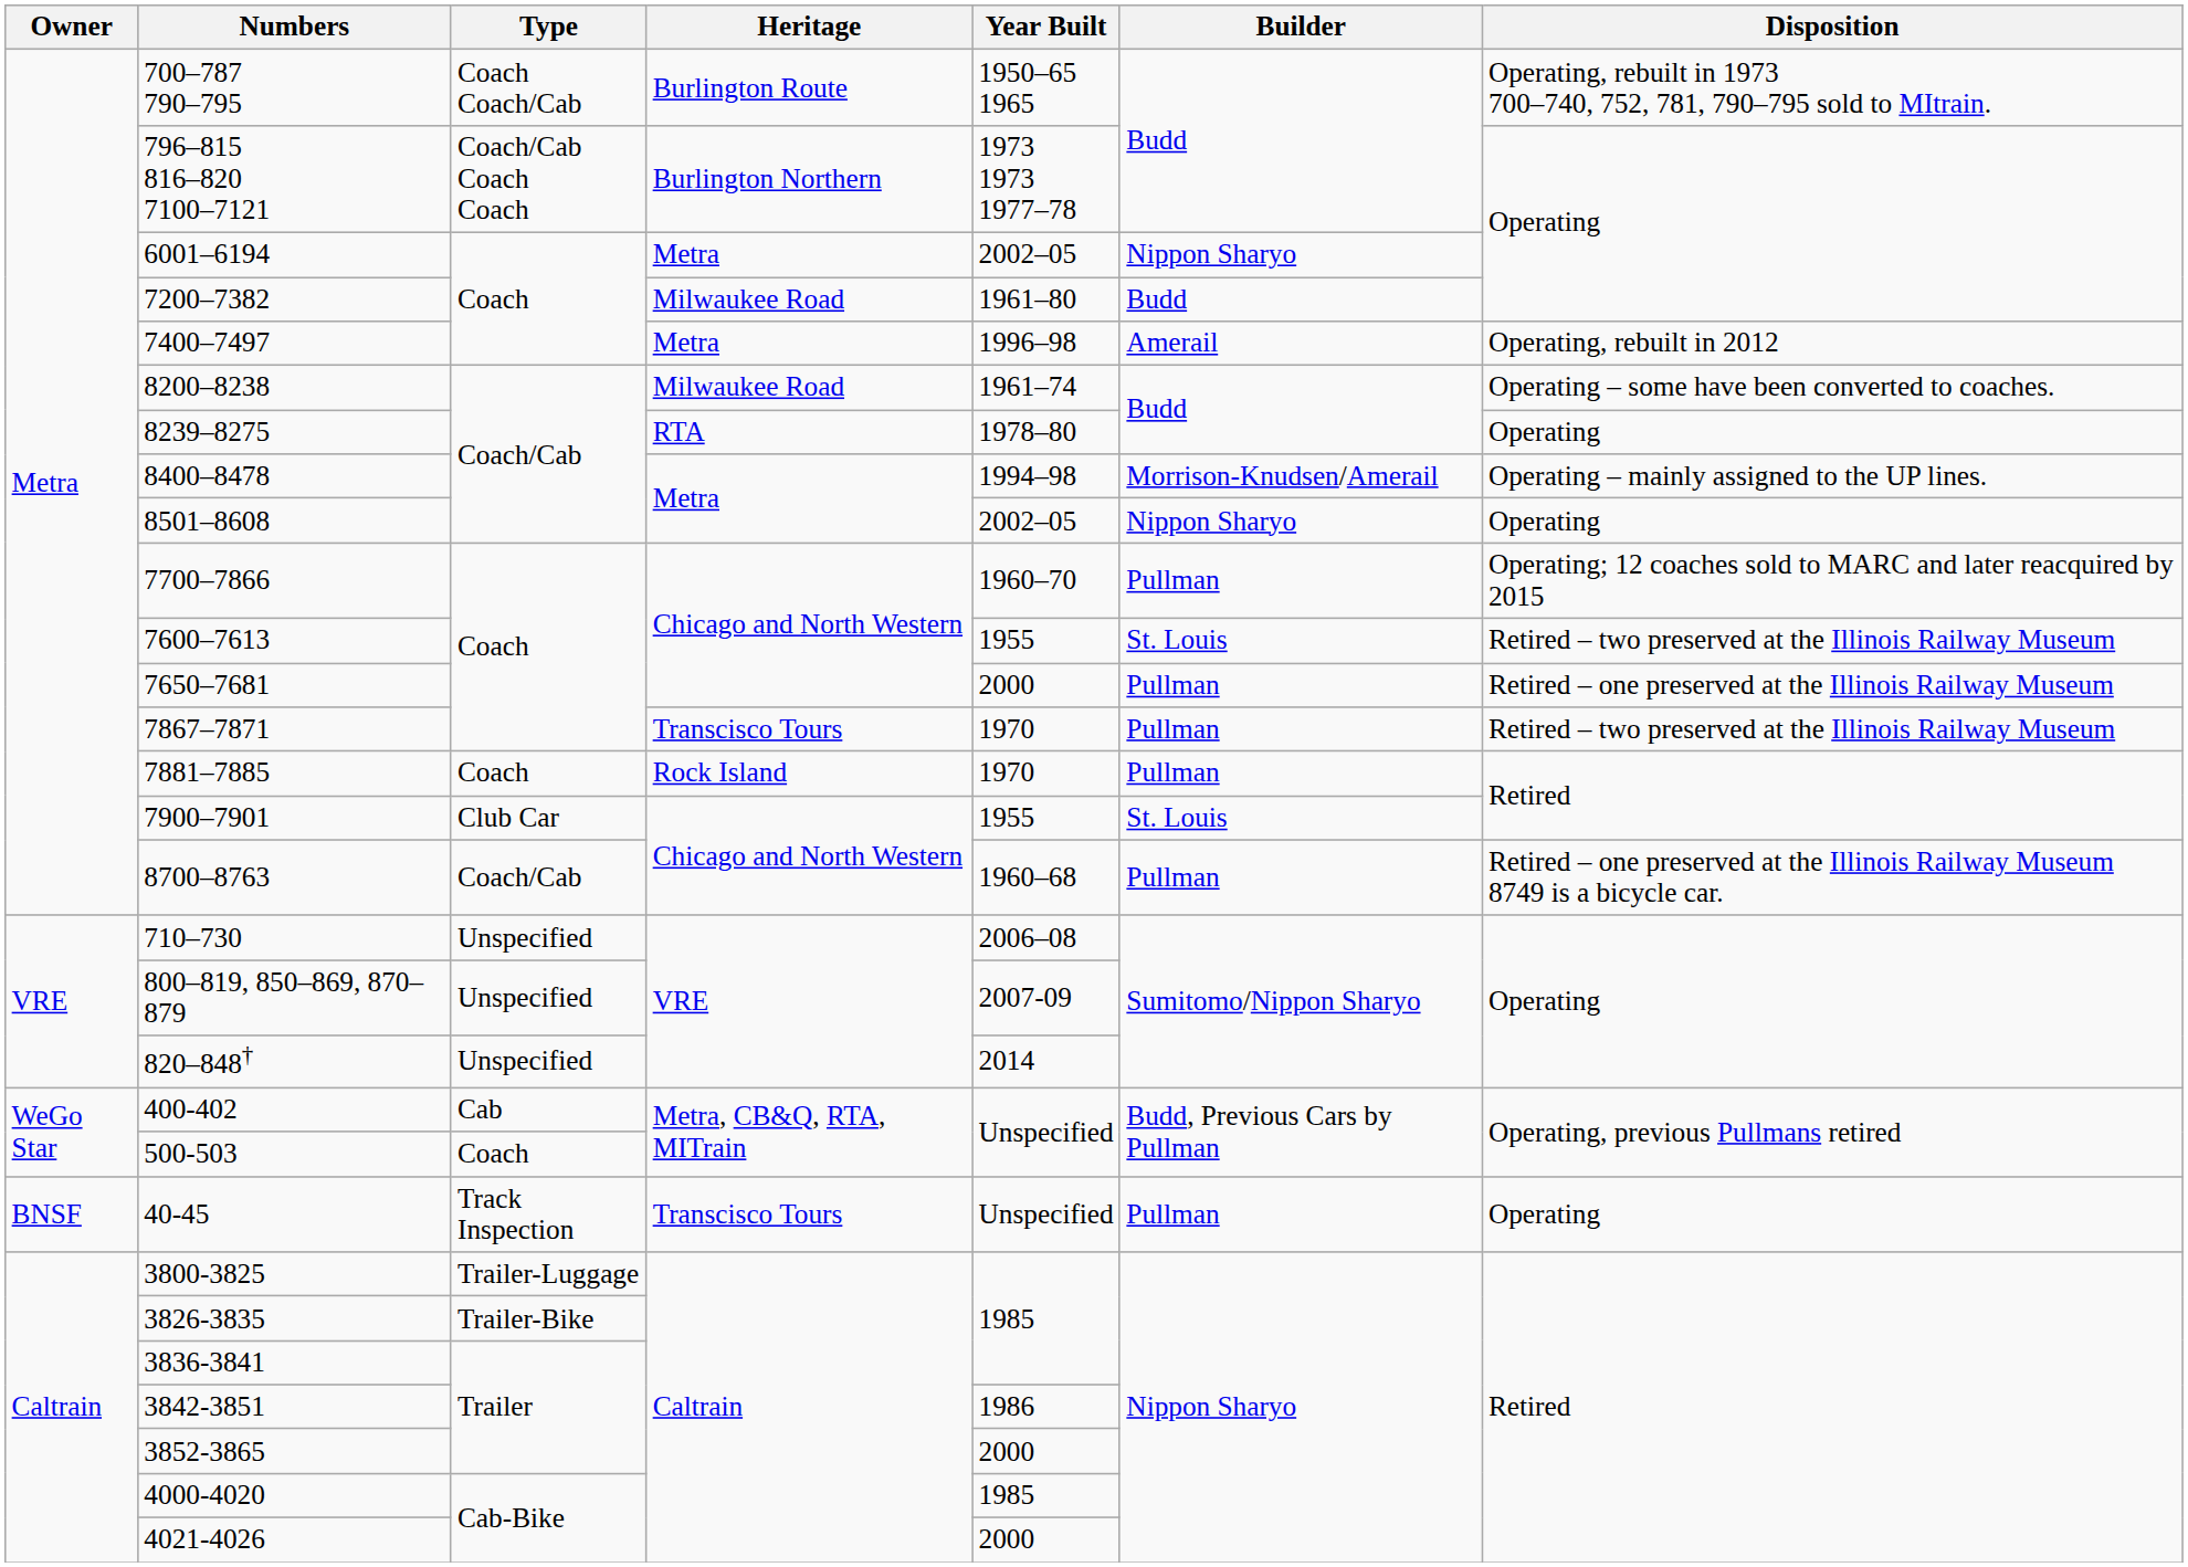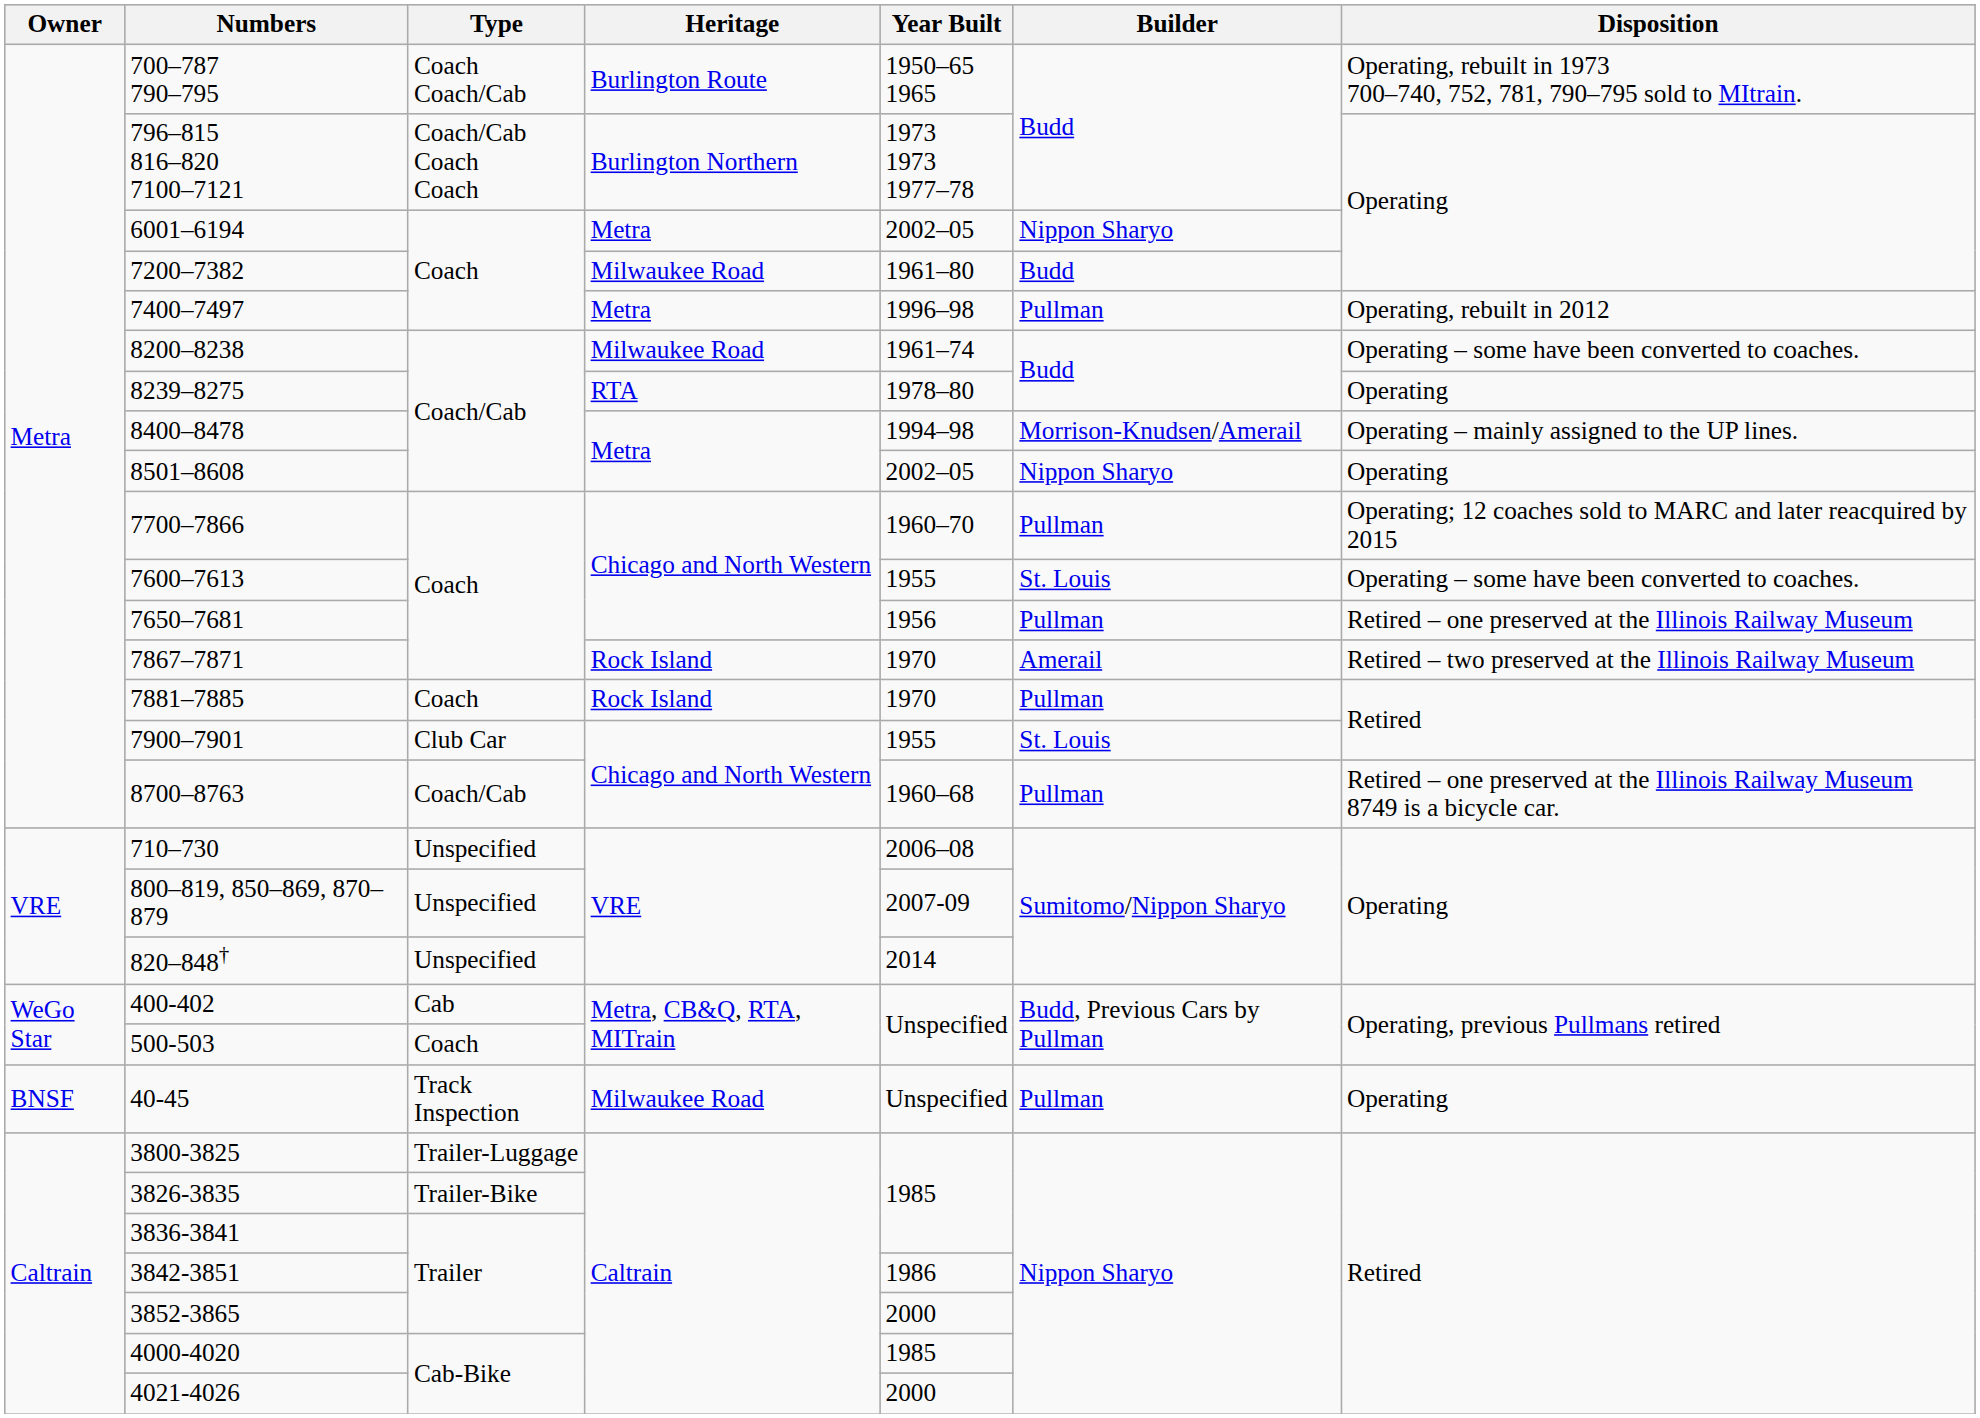7400–7497 | Builder: Amerail -> Pullman
7600–7613 | Disposition: Retired – two preserved at the Illinois Railway Museum -> Operating – some have been converted to coaches.
7650–7681 | Year Built: 2000 -> 1956
7867–7871 | Heritage: Transcisco Tours -> Rock Island
7867–7871 | Builder: Pullman -> Amerail
40-45 | Heritage: Transcisco Tours -> Milwaukee Road
